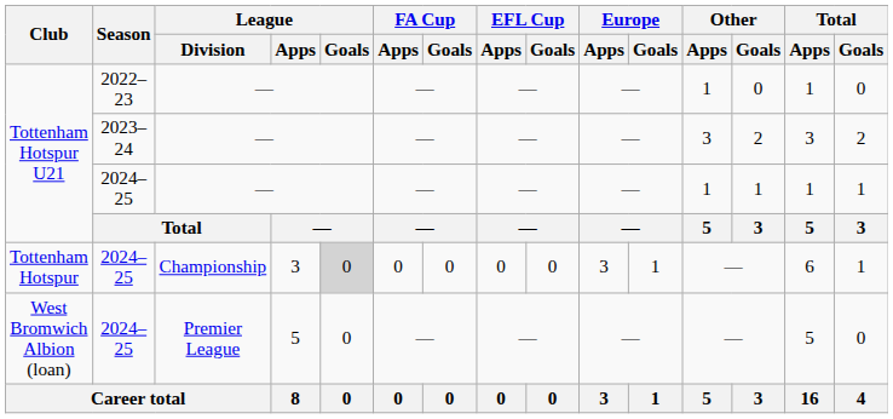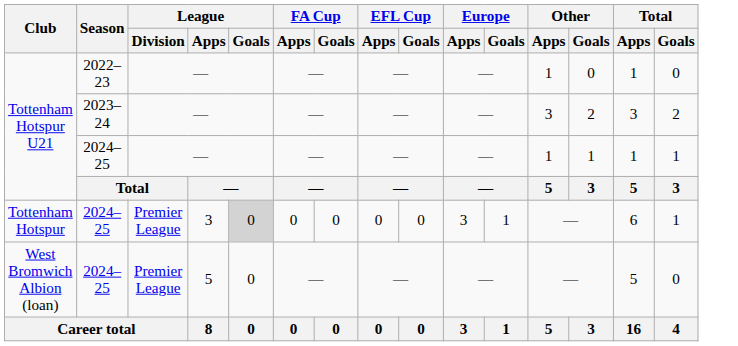Tottenham Hotspur | League / Division: Championship -> Premier League
